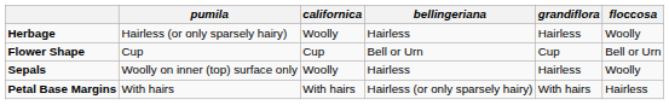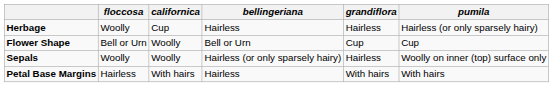columns swapped: floccosa <-> pumila
Herbage | californica: Woolly -> Cup
Flower Shape | californica: Cup -> Woolly
Sepals | bellingeriana: Hairless -> Hairless (or only sparsely hairy)
Petal Base Margins | bellingeriana: Hairless (or only sparsely hairy) -> Hairless
